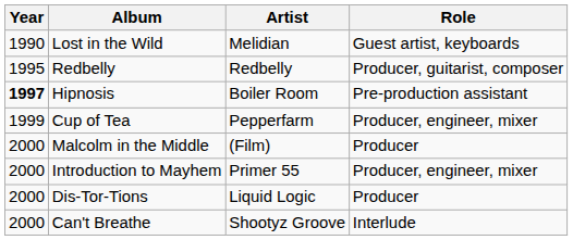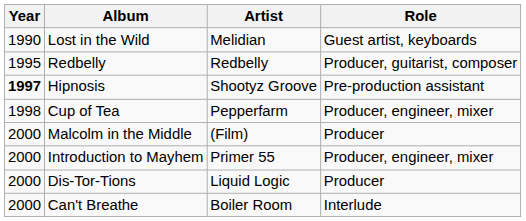Hipnosis | Artist: Boiler Room -> Shootyz Groove
Cup of Tea | Year: 1999 -> 1998
Can't Breathe | Artist: Shootyz Groove -> Boiler Room
